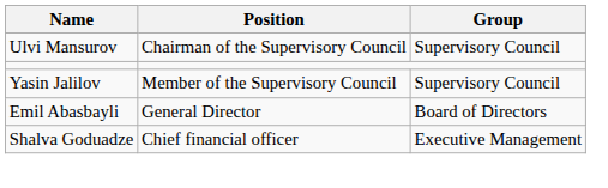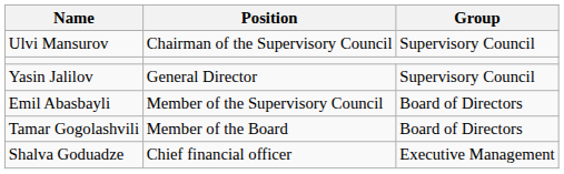Yasin Jalilov | Position: Member of the Supervisory Council -> General Director
Emil Abasbayli | Position: General Director -> Member of the Supervisory Council
+ row: Tamar Gogolashvili | Member of the Board | Board of Directors
